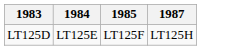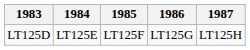+ column: 1986 | LT125G
